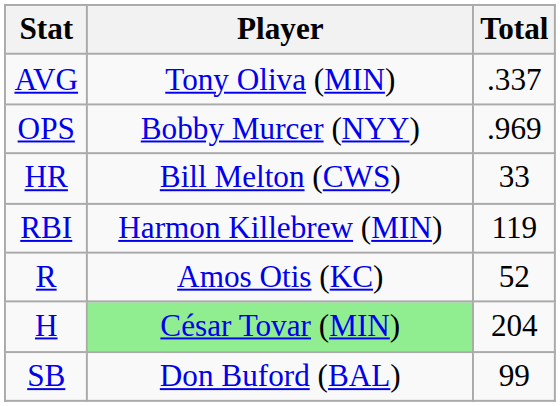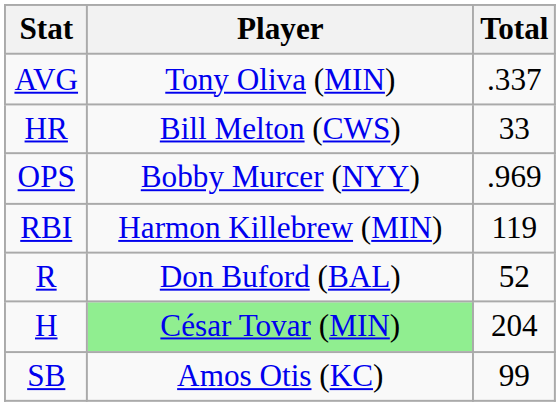rows swapped: OPS <-> HR
R | Player: Amos Otis (KC) -> Don Buford (BAL)
SB | Player: Don Buford (BAL) -> Amos Otis (KC)
